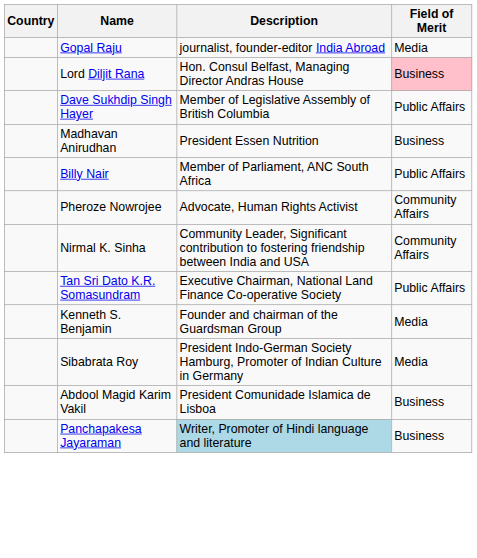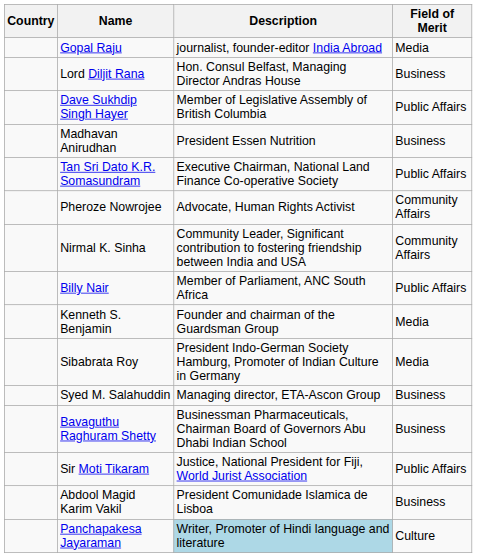Lord Diljit Rana | Field of Merit: pink background -> no background
rows swapped: Billy Nair <-> Tan Sri Dato K.R. Somasundram
+ row: Syed M. Salahuddin | Managing director, ETA-Ascon Group | Business
+ row: Bavaguthu Raghuram Shetty | Businessman Pharmaceuticals, Chairman Board of Governors Abu Dhabi Indian School | Business
+ row: Sir Moti Tikaram | Justice, National President for Fiji, World Jurist Association | Public Affairs
Panchapakesa Jayaraman | Field of Merit: Business -> Culture
